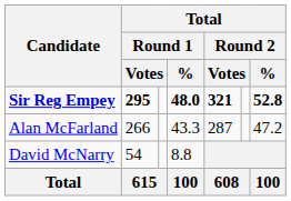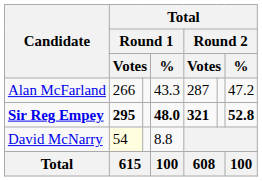rows swapped: Sir Reg Empey <-> Alan McFarland
David McNarry | column 2: no background -> lightyellow background
